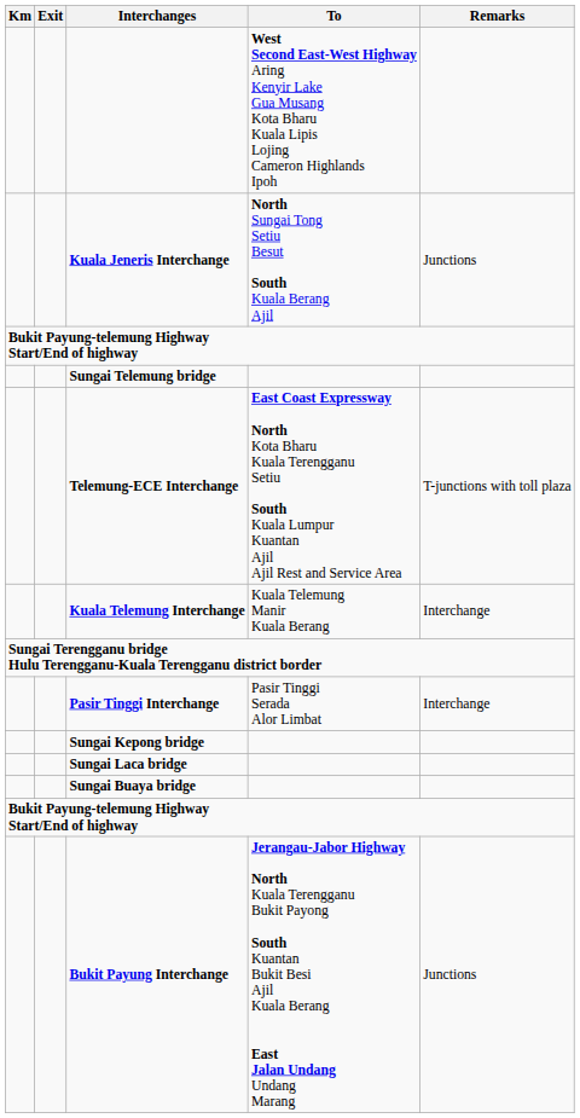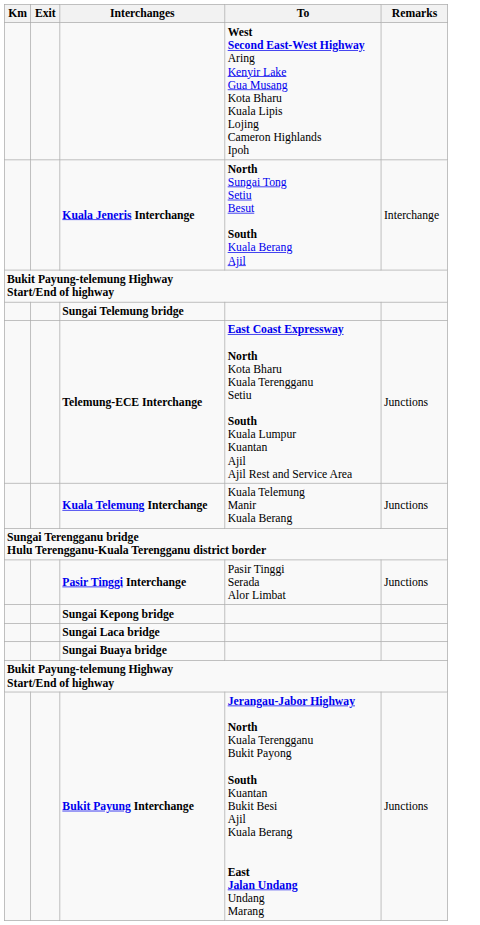Kuala Jeneris Interchange | Remarks: Junctions -> Interchange
Telemung-ECE Interchange | Remarks: T-junctions with toll plaza -> Junctions
Kuala Telemung Interchange | Remarks: Interchange -> Junctions
Pasir Tinggi Interchange | Remarks: Interchange -> Junctions
